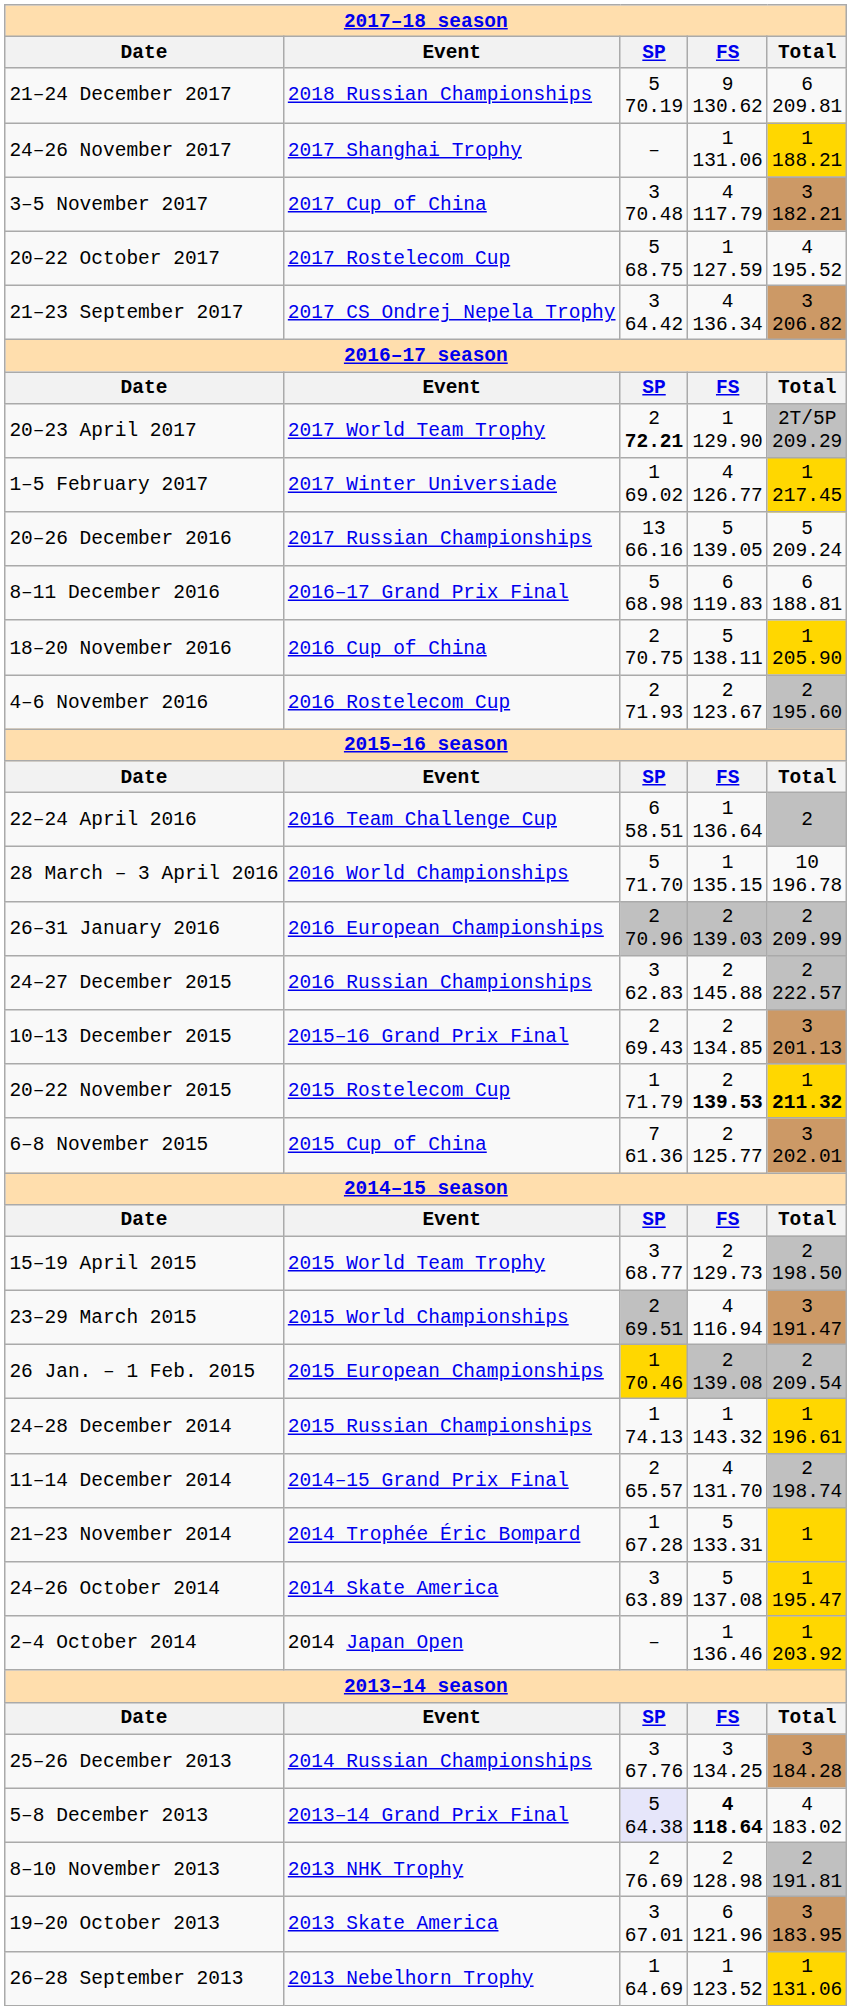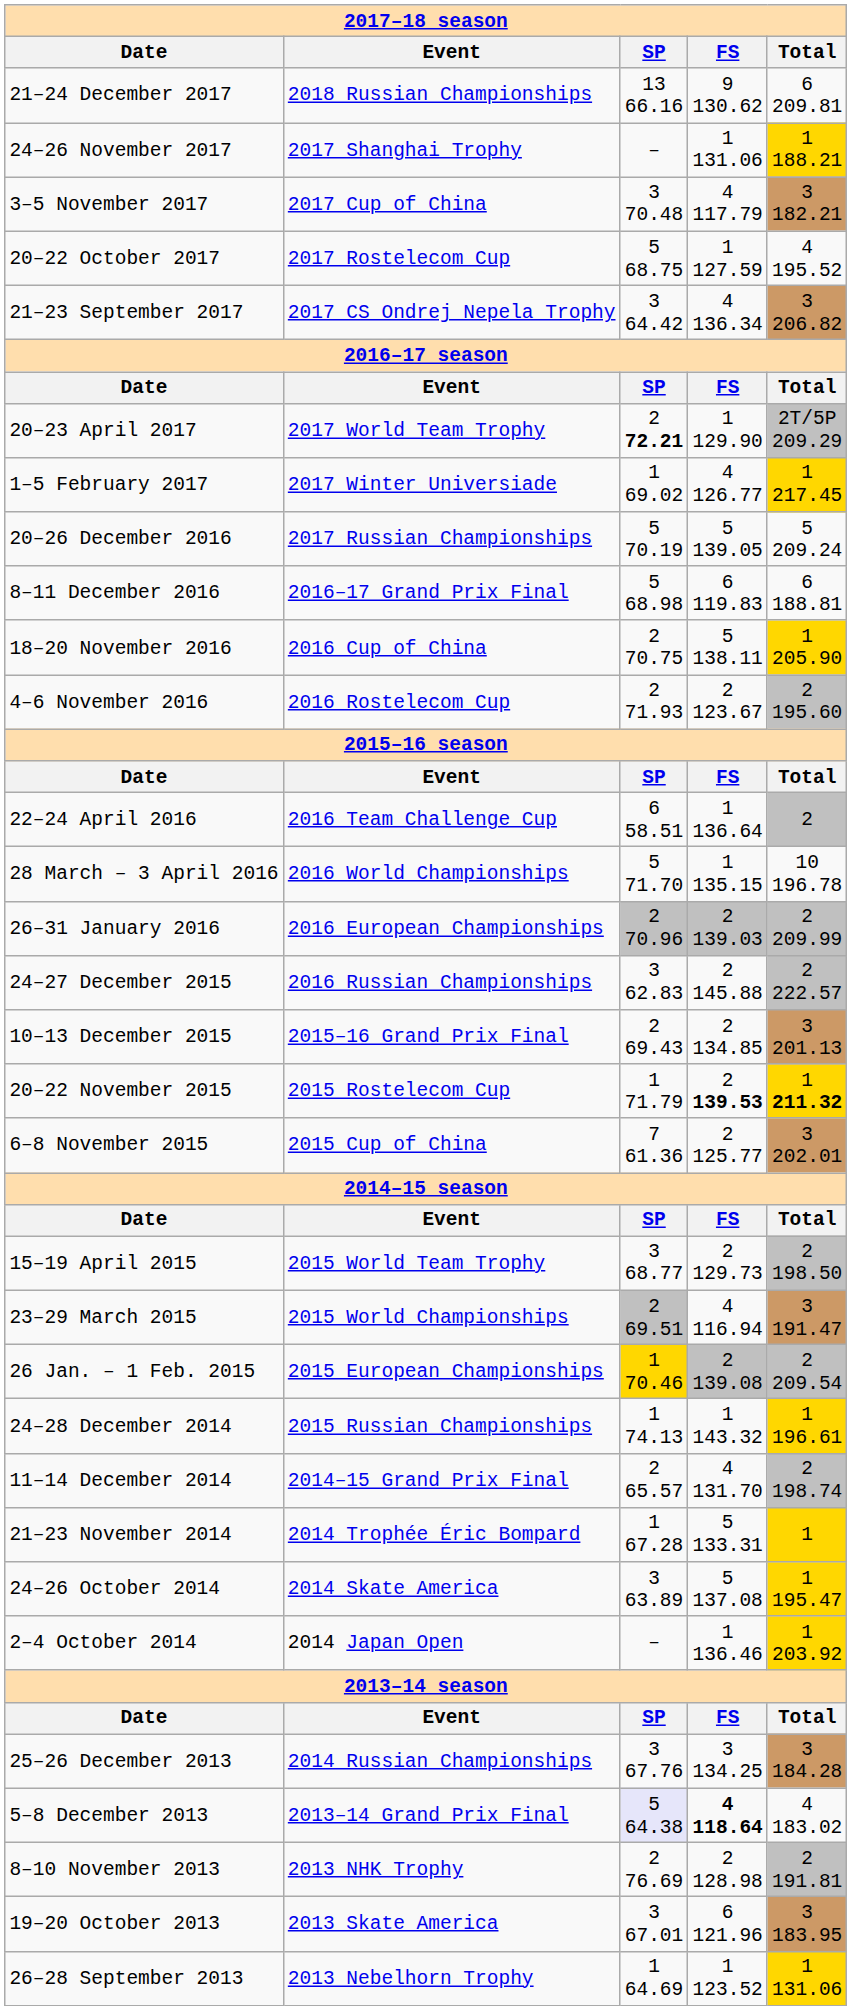21–24 December 2017 | column 3: 5 70.19 -> 13 66.16
20–26 December 2016 | column 3: 13 66.16 -> 5 70.19
